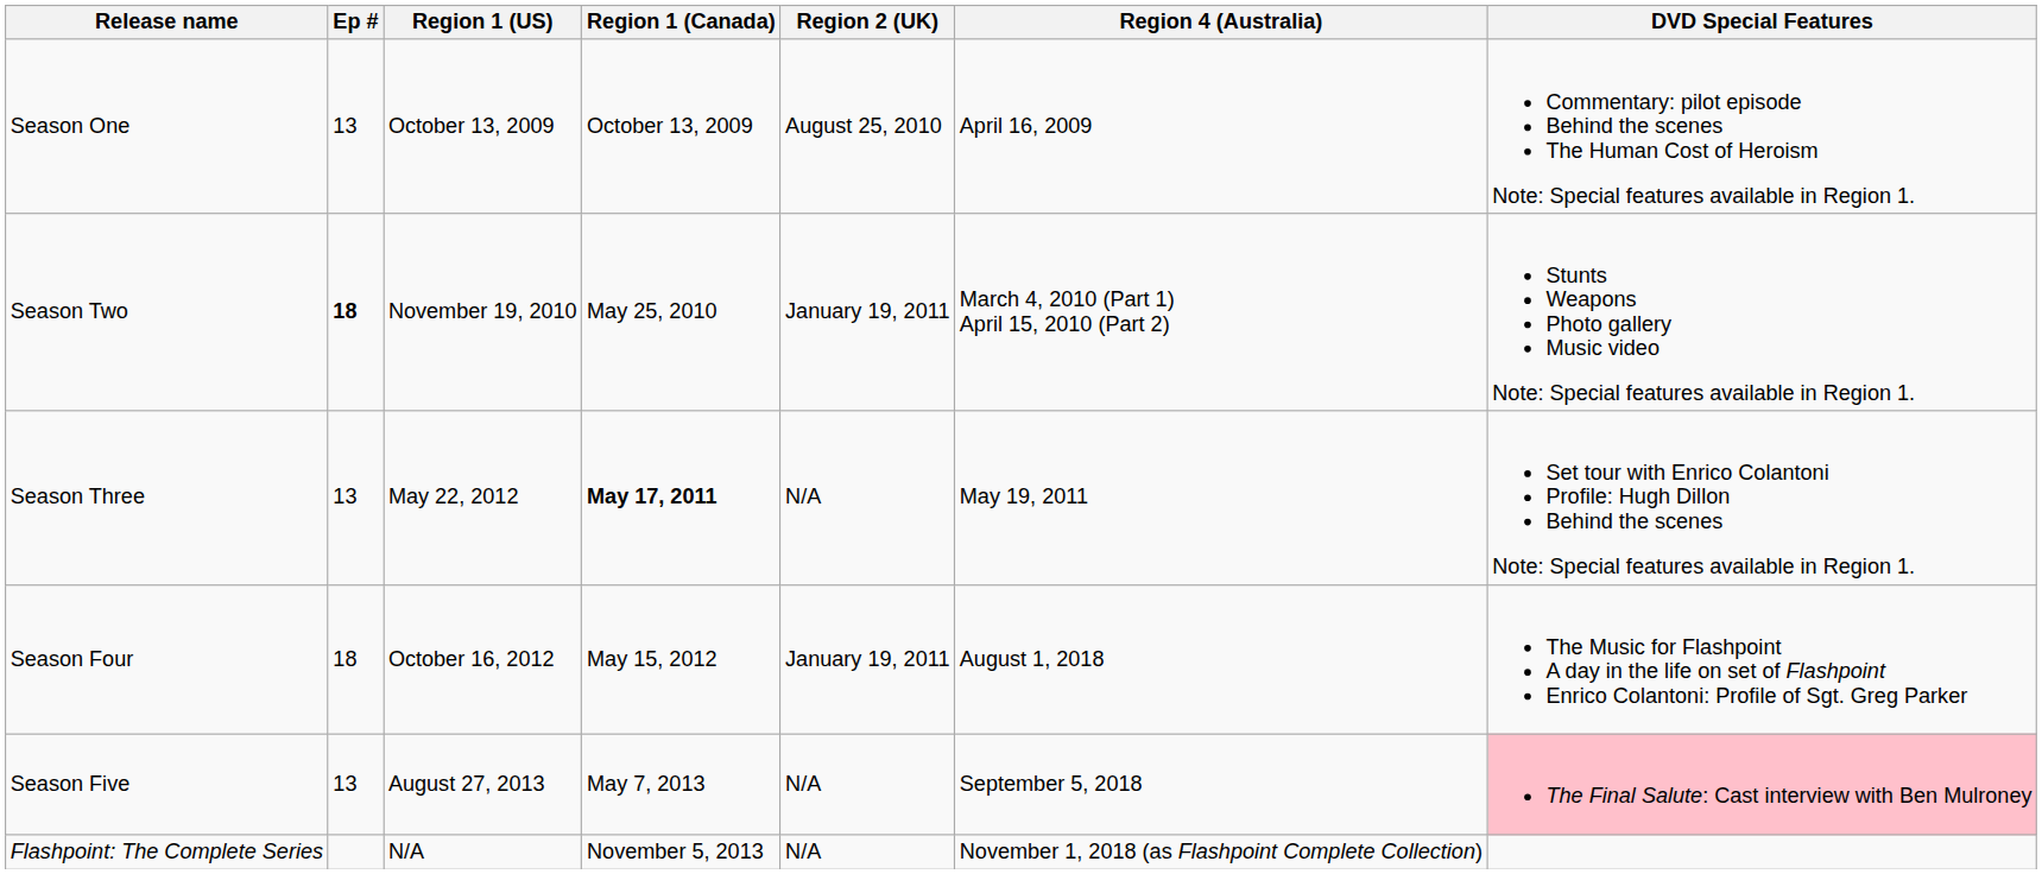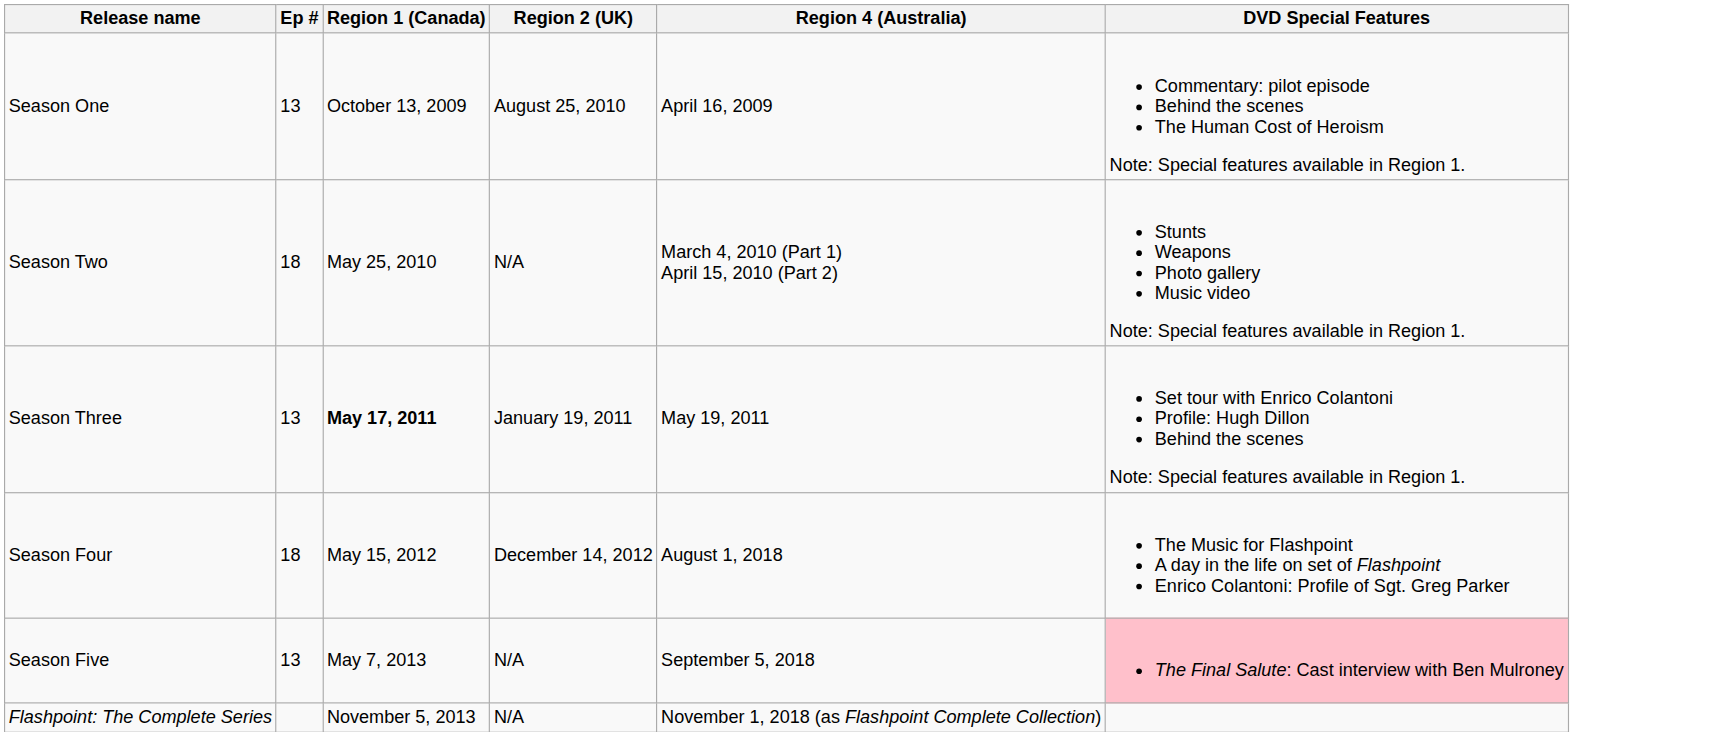- column: Region 1 (US) | October 13, 2009 | November 19, 2010 | May 22, 2012 | October 16, 2012 | August 27, 2013 | N/A
Season Two | Ep #: bold -> normal
Season Two | Region 2 (UK): January 19, 2011 -> N/A
Season Three | Region 2 (UK): N/A -> January 19, 2011
Season Four | Region 2 (UK): January 19, 2011 -> December 14, 2012
